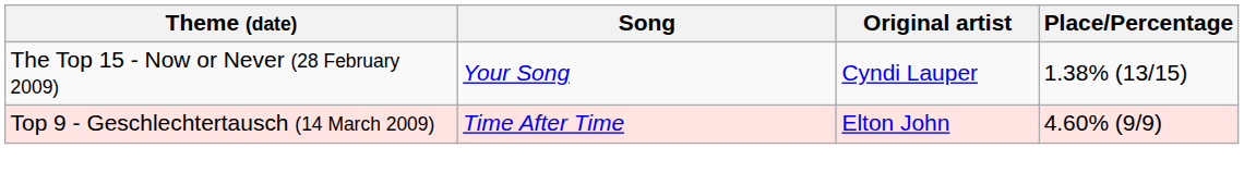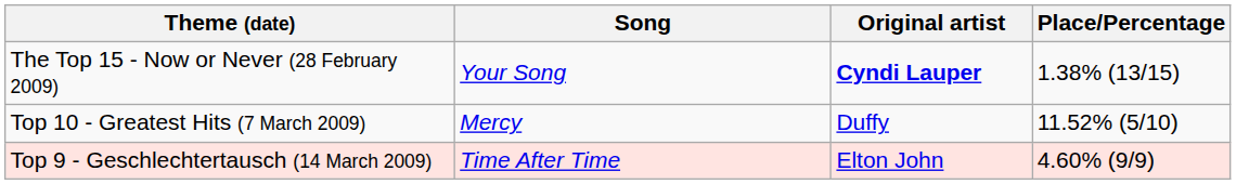The Top 15 - Now or Never (28 February 2009) | Original artist: normal -> bold
+ row: Top 10 - Greatest Hits (7 March 2009) | Mercy | Duffy | 11.52% (5/10)
